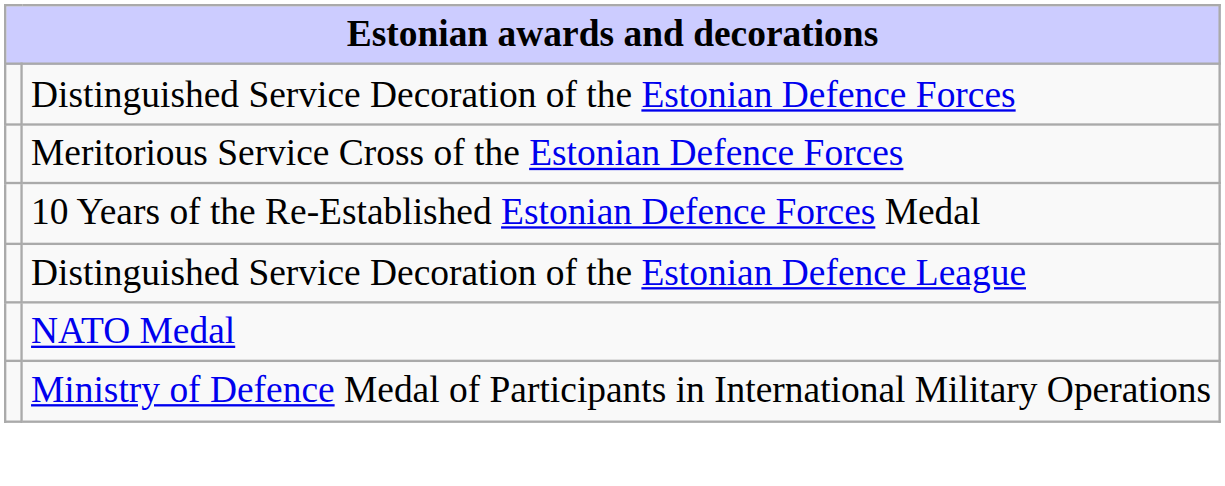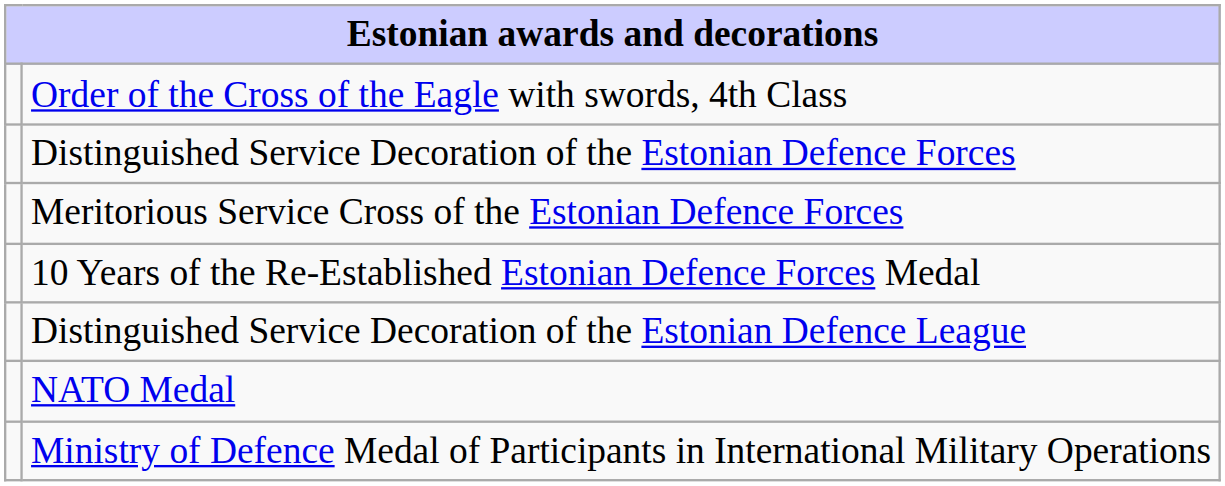+ row: Order of the Cross of the Eagle with swords, 4th Class
